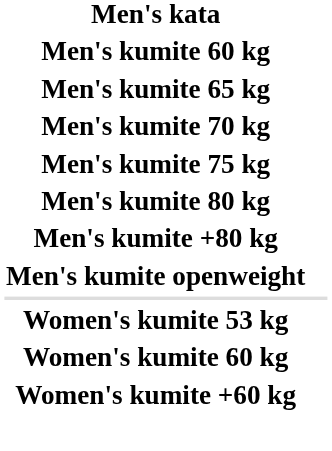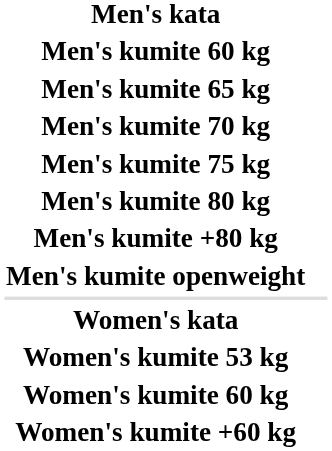+ row: Women's kata
